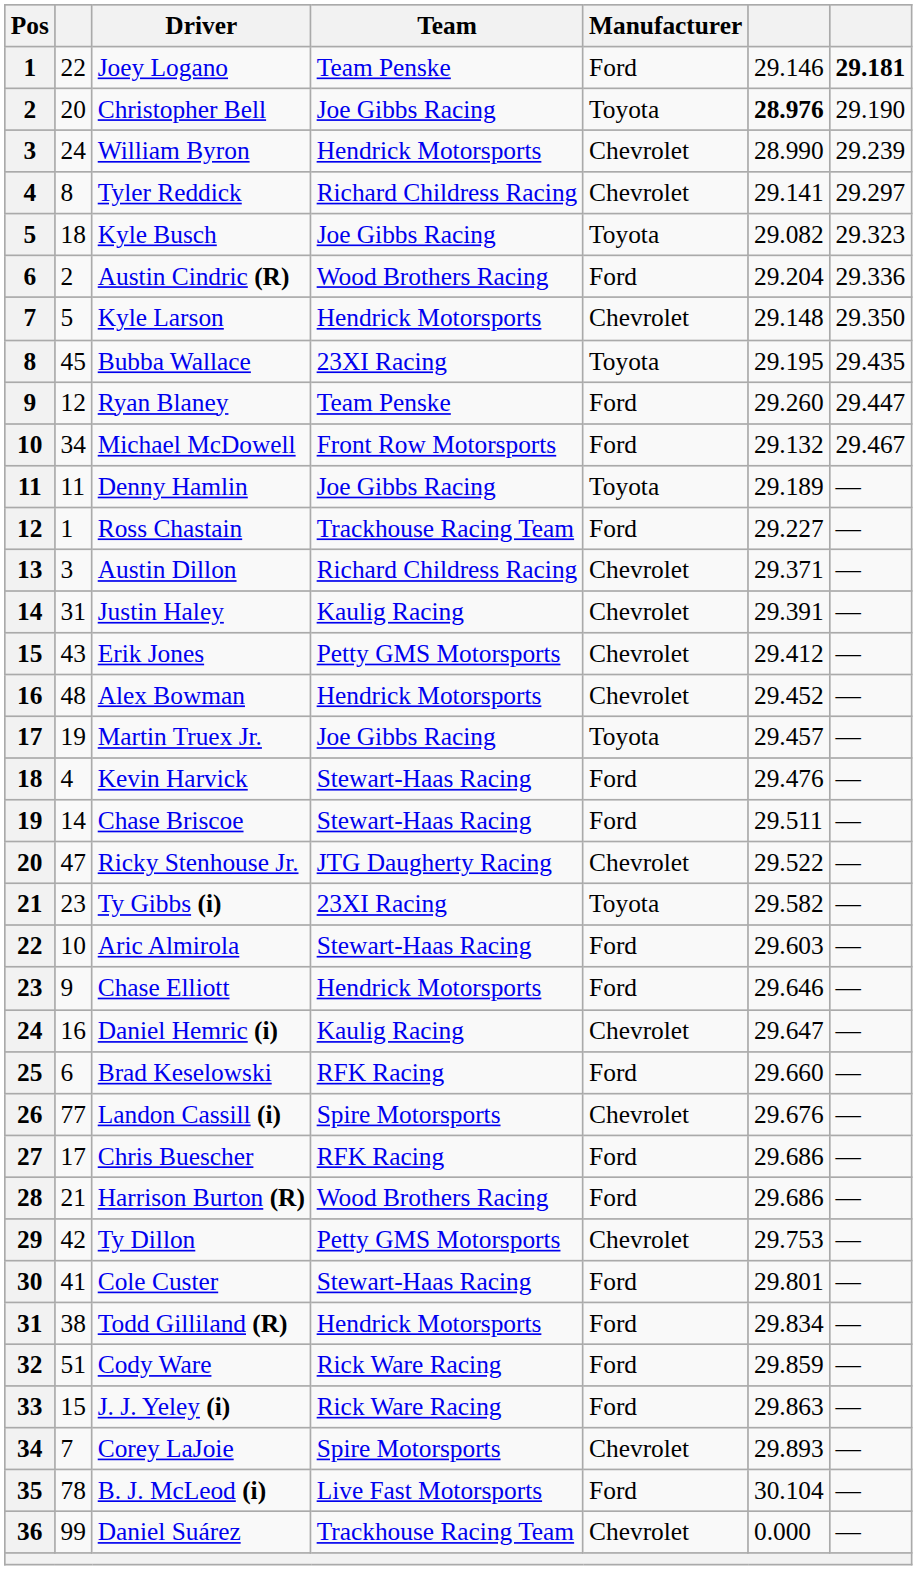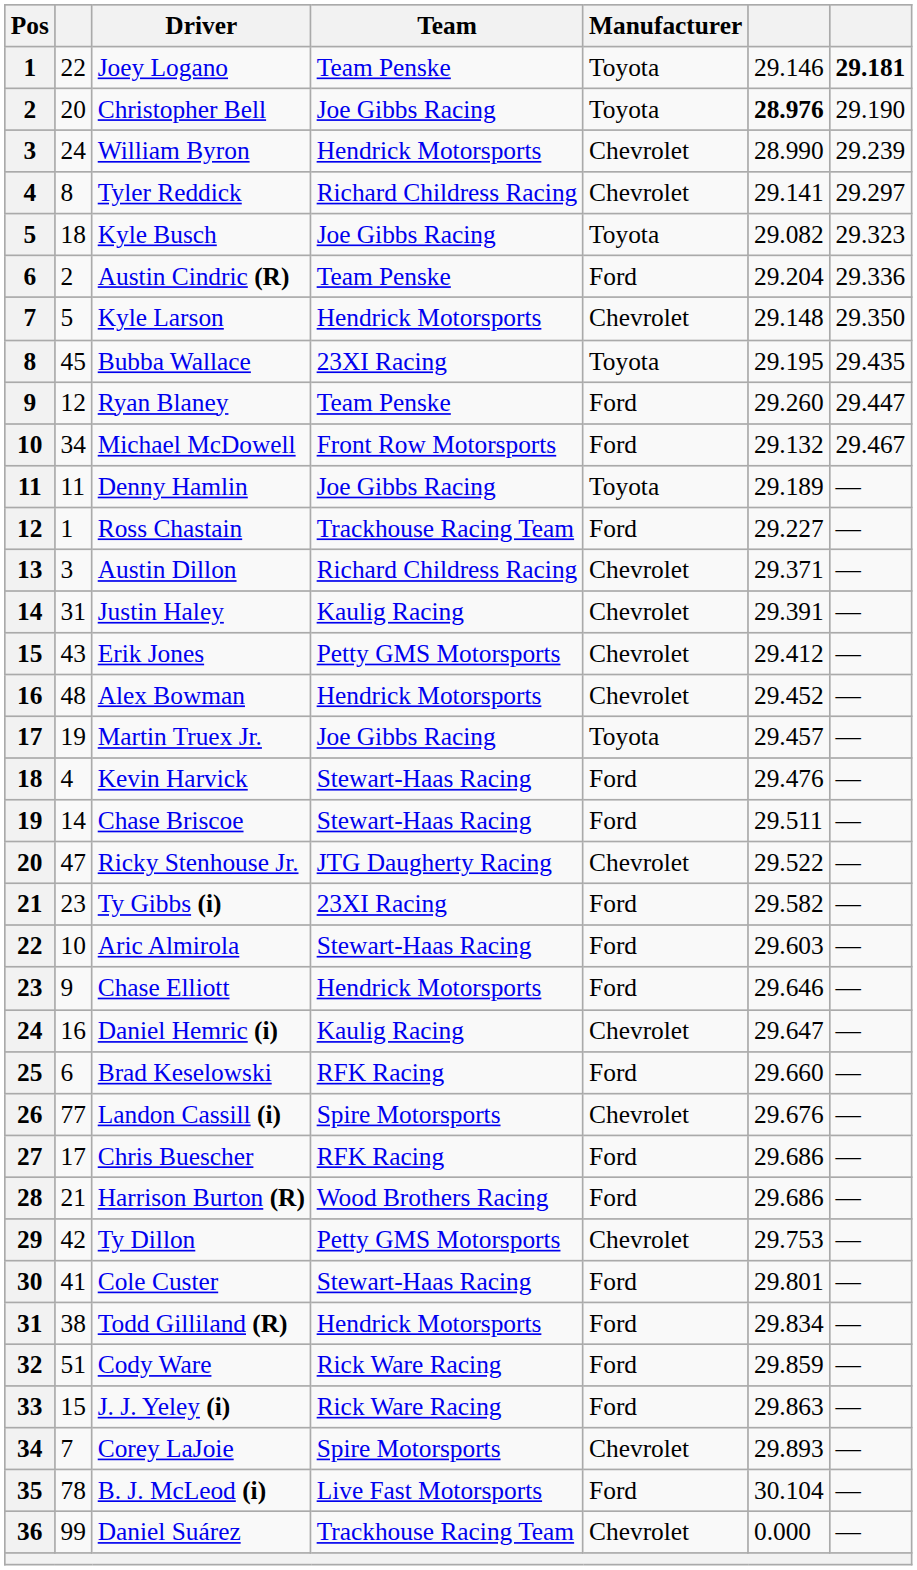Joey Logano | Manufacturer: Ford -> Toyota
Austin Cindric (R) | Team: Wood Brothers Racing -> Team Penske
Ty Gibbs (i) | Manufacturer: Toyota -> Ford
